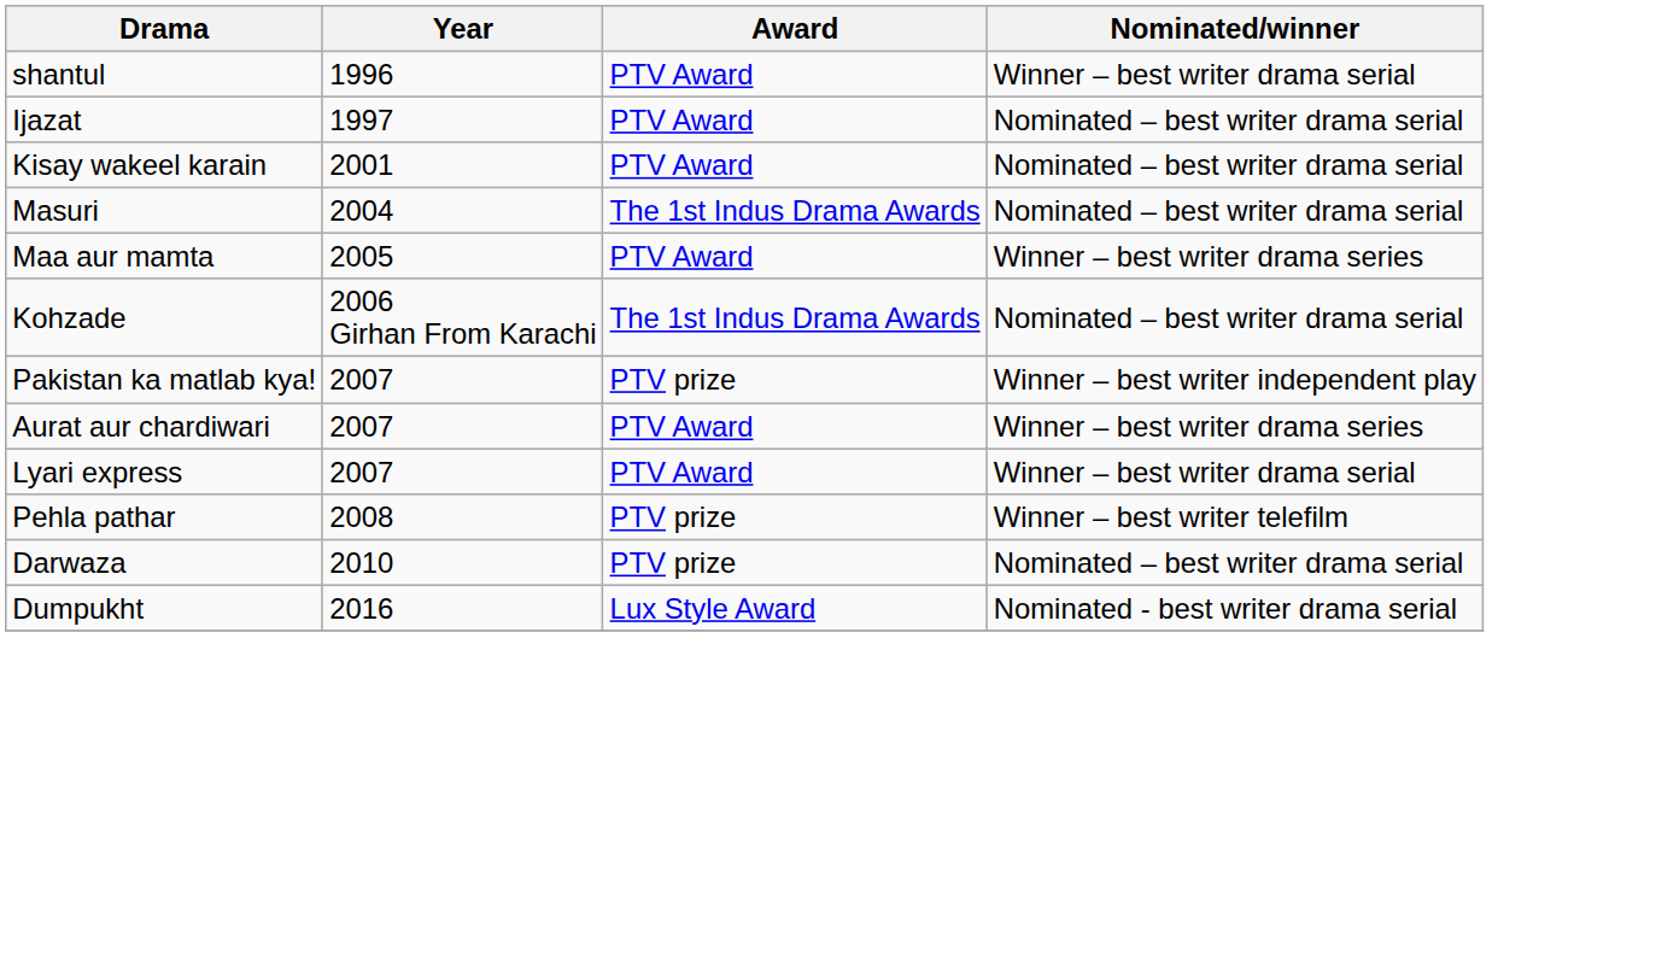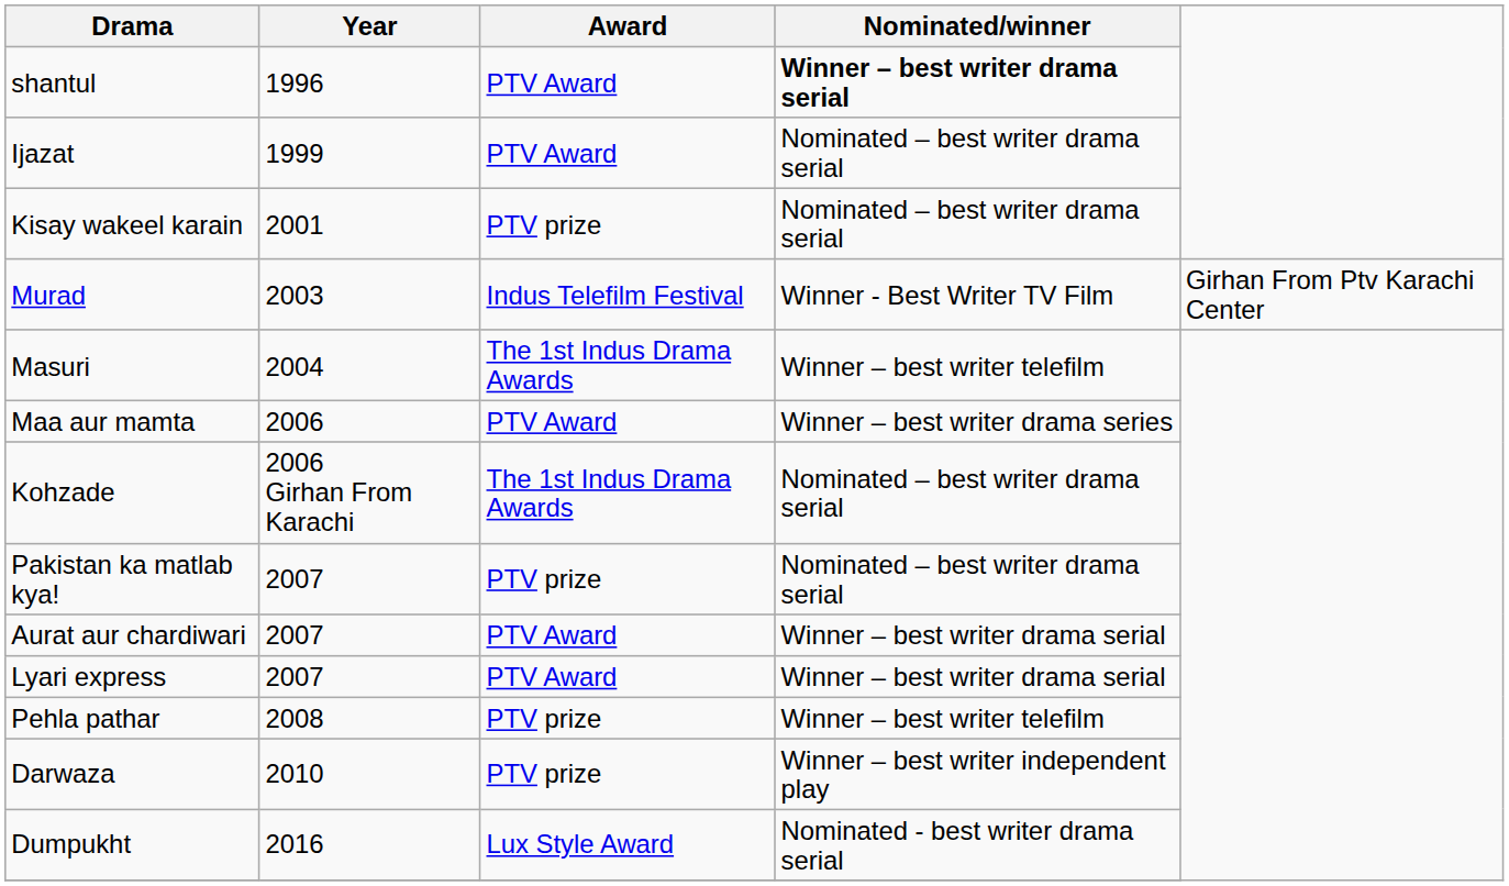shantul | Nominated/winner: normal -> bold
Ijazat | Year: 1997 -> 1999
Kisay wakeel karain | Award: PTV Award -> PTV prize
+ row: Murad | 2003 | Indus Telefilm Festival | Winner - Best Writer TV Film | Girhan From Ptv Karachi Center
Masuri | Nominated/winner: Nominated – best writer drama serial -> Winner – best writer telefilm
Maa aur mamta | Year: 2005 -> 2006
Pakistan ka matlab kya! | Nominated/winner: Winner – best writer independent play -> Nominated – best writer drama serial
Aurat aur chardiwari | Nominated/winner: Winner – best writer drama series -> Winner – best writer drama serial
Darwaza | Nominated/winner: Nominated – best writer drama serial -> Winner – best writer independent play
